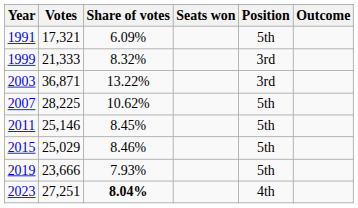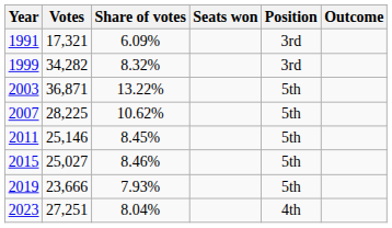1991 | Position: 5th -> 3rd
1999 | Votes: 21,333 -> 34,282
2003 | Position: 3rd -> 5th
2015 | Votes: 25,029 -> 25,027
2023 | Share of votes: bold -> normal
